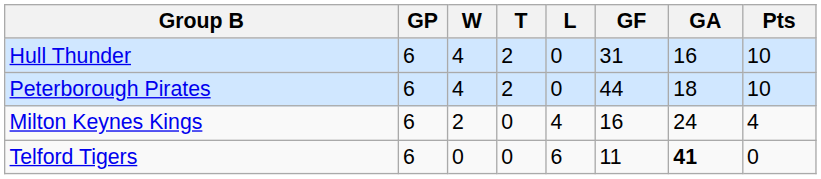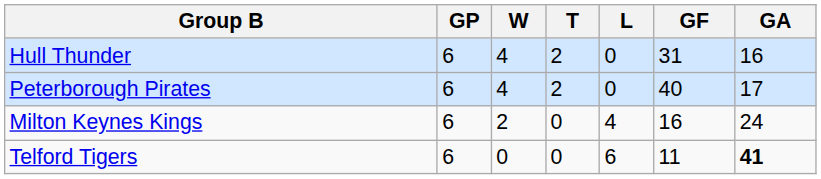- column: Pts | 10 | 10 | 4 | 0
Peterborough Pirates | GF: 44 -> 40
Peterborough Pirates | GA: 18 -> 17
